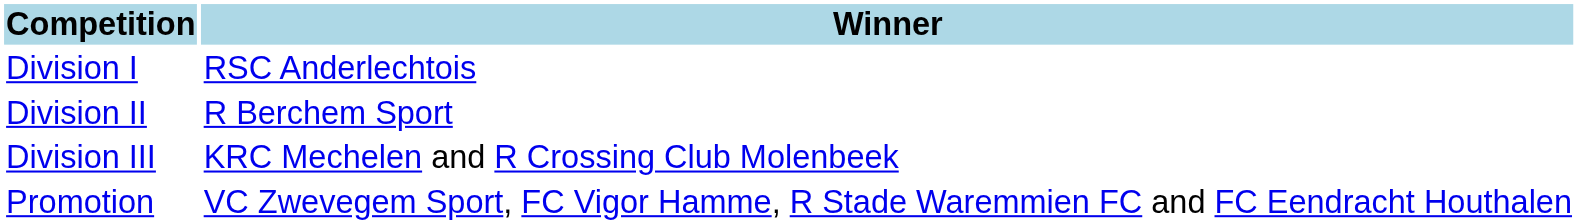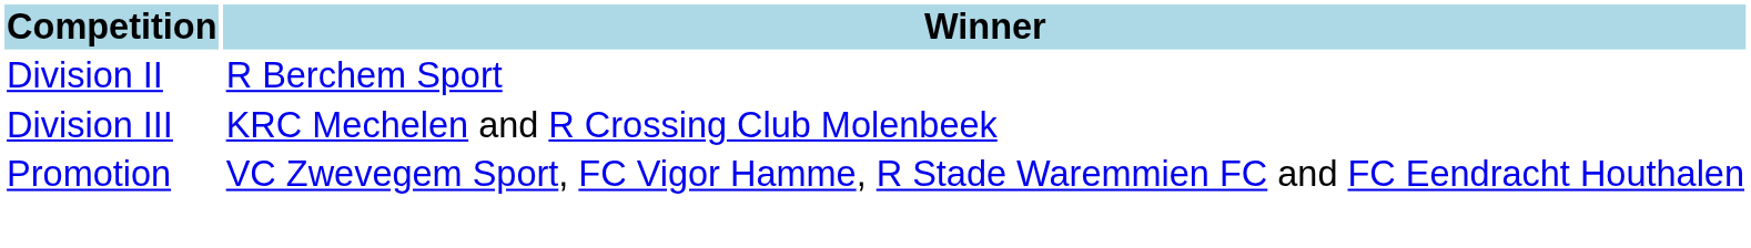- row: Division I | RSC Anderlechtois
